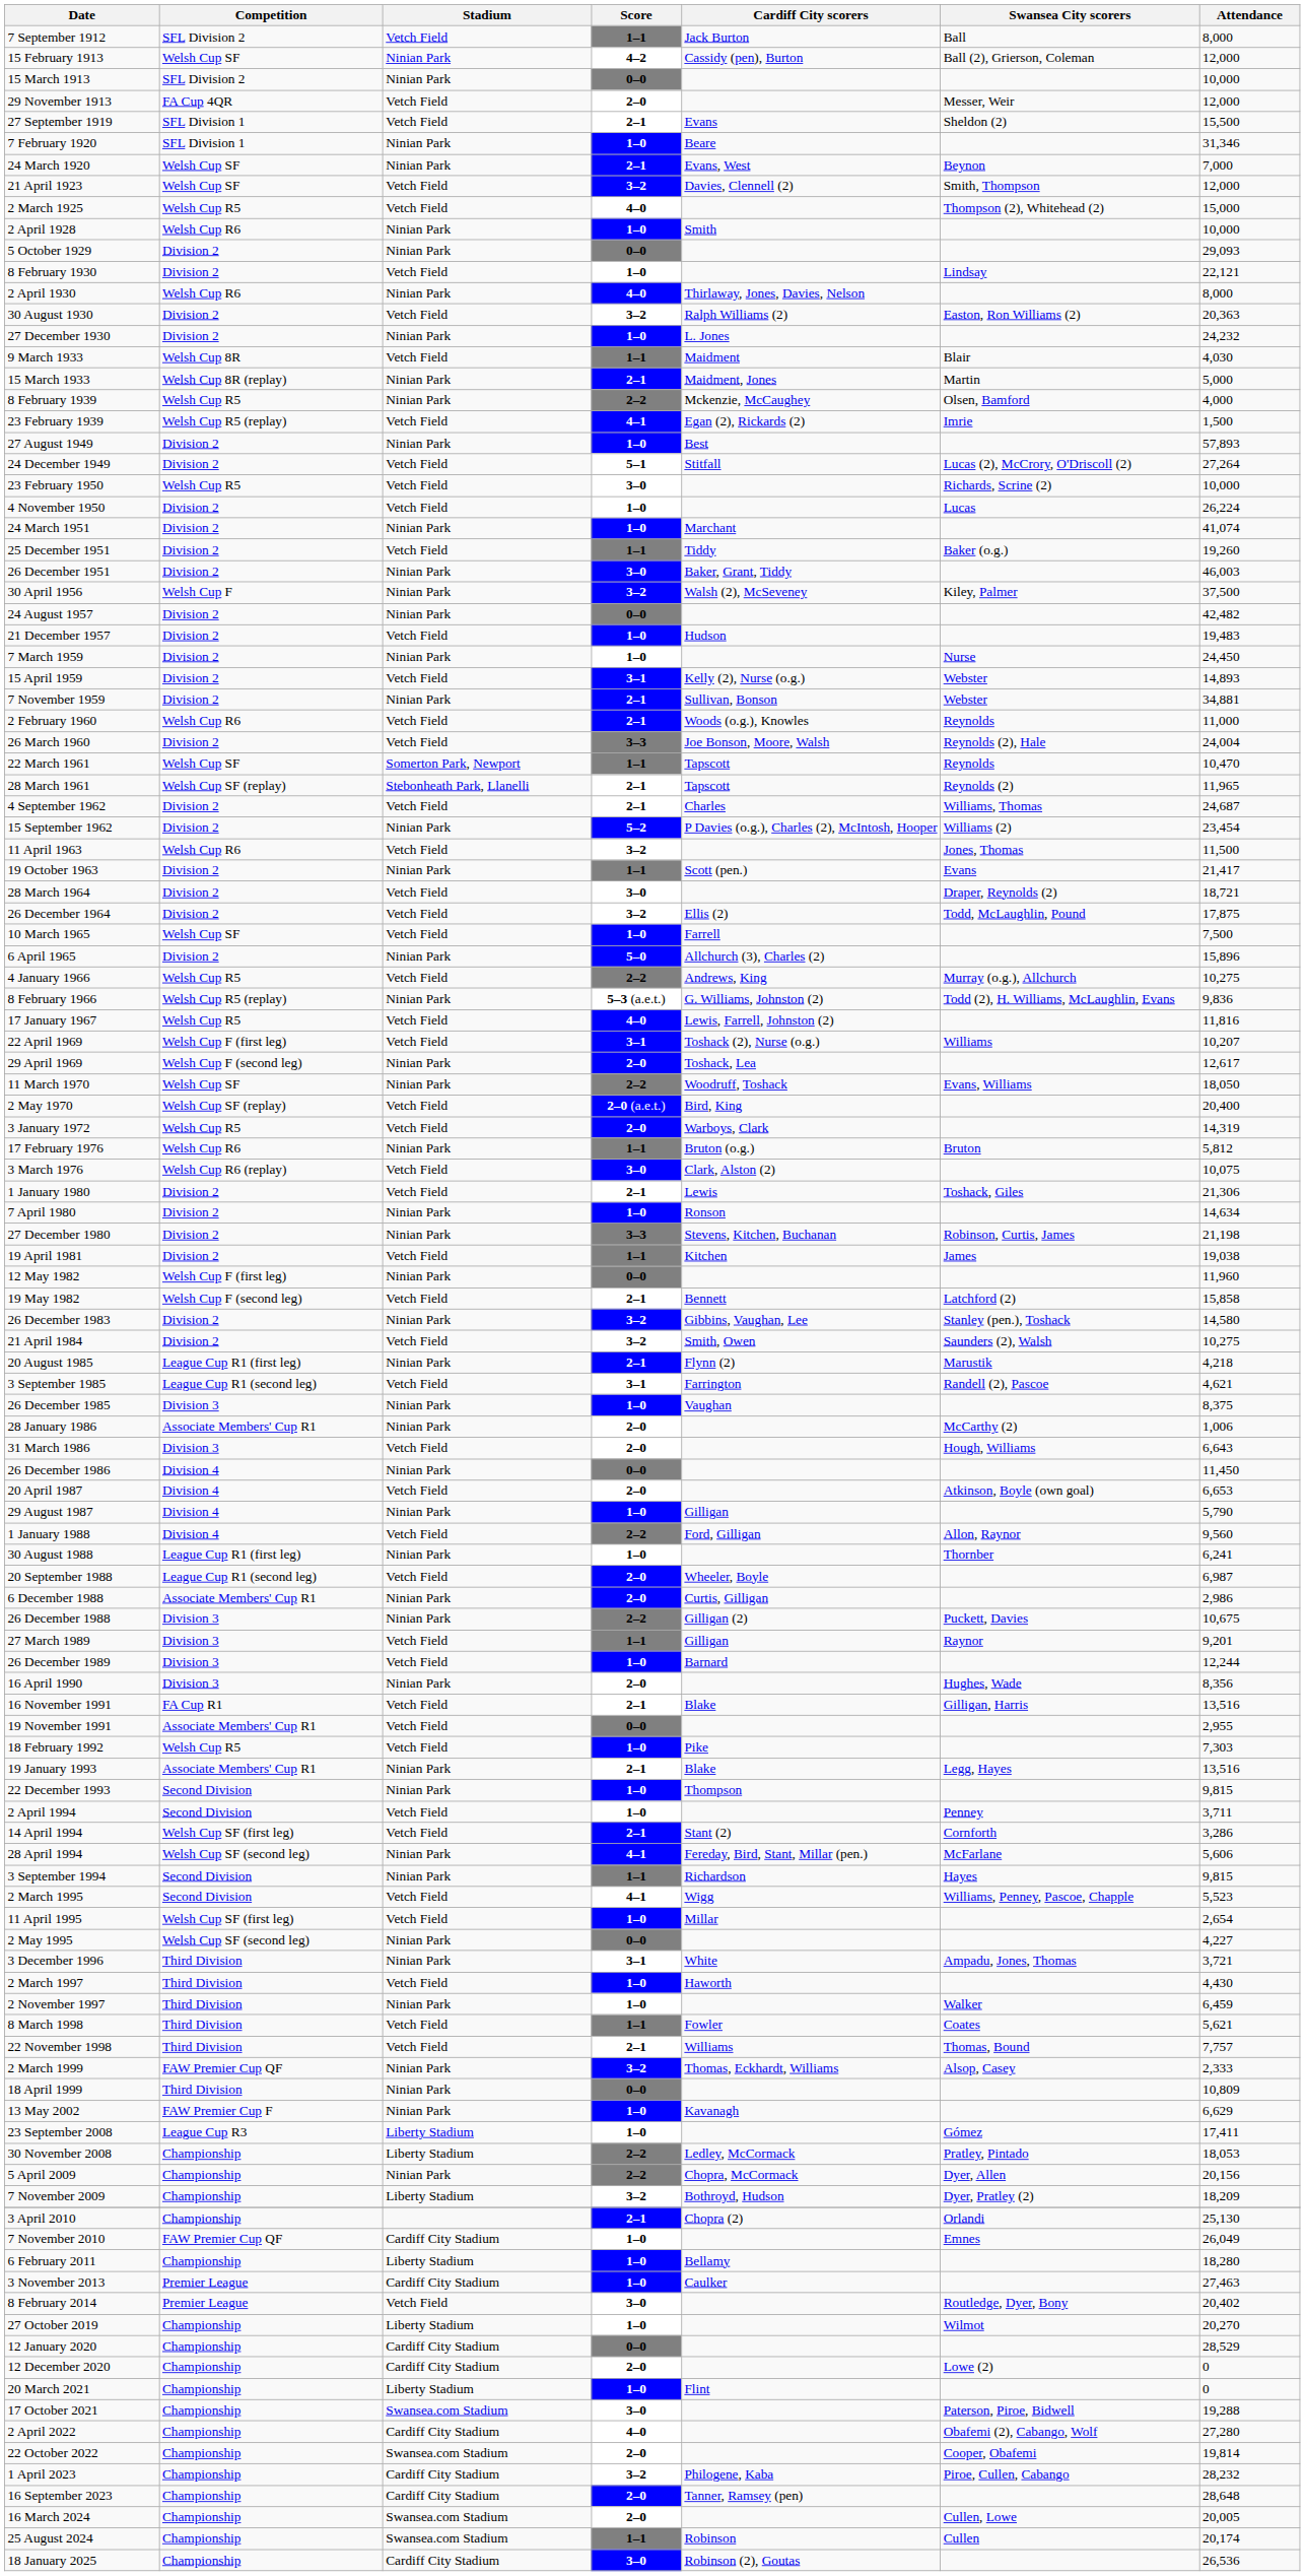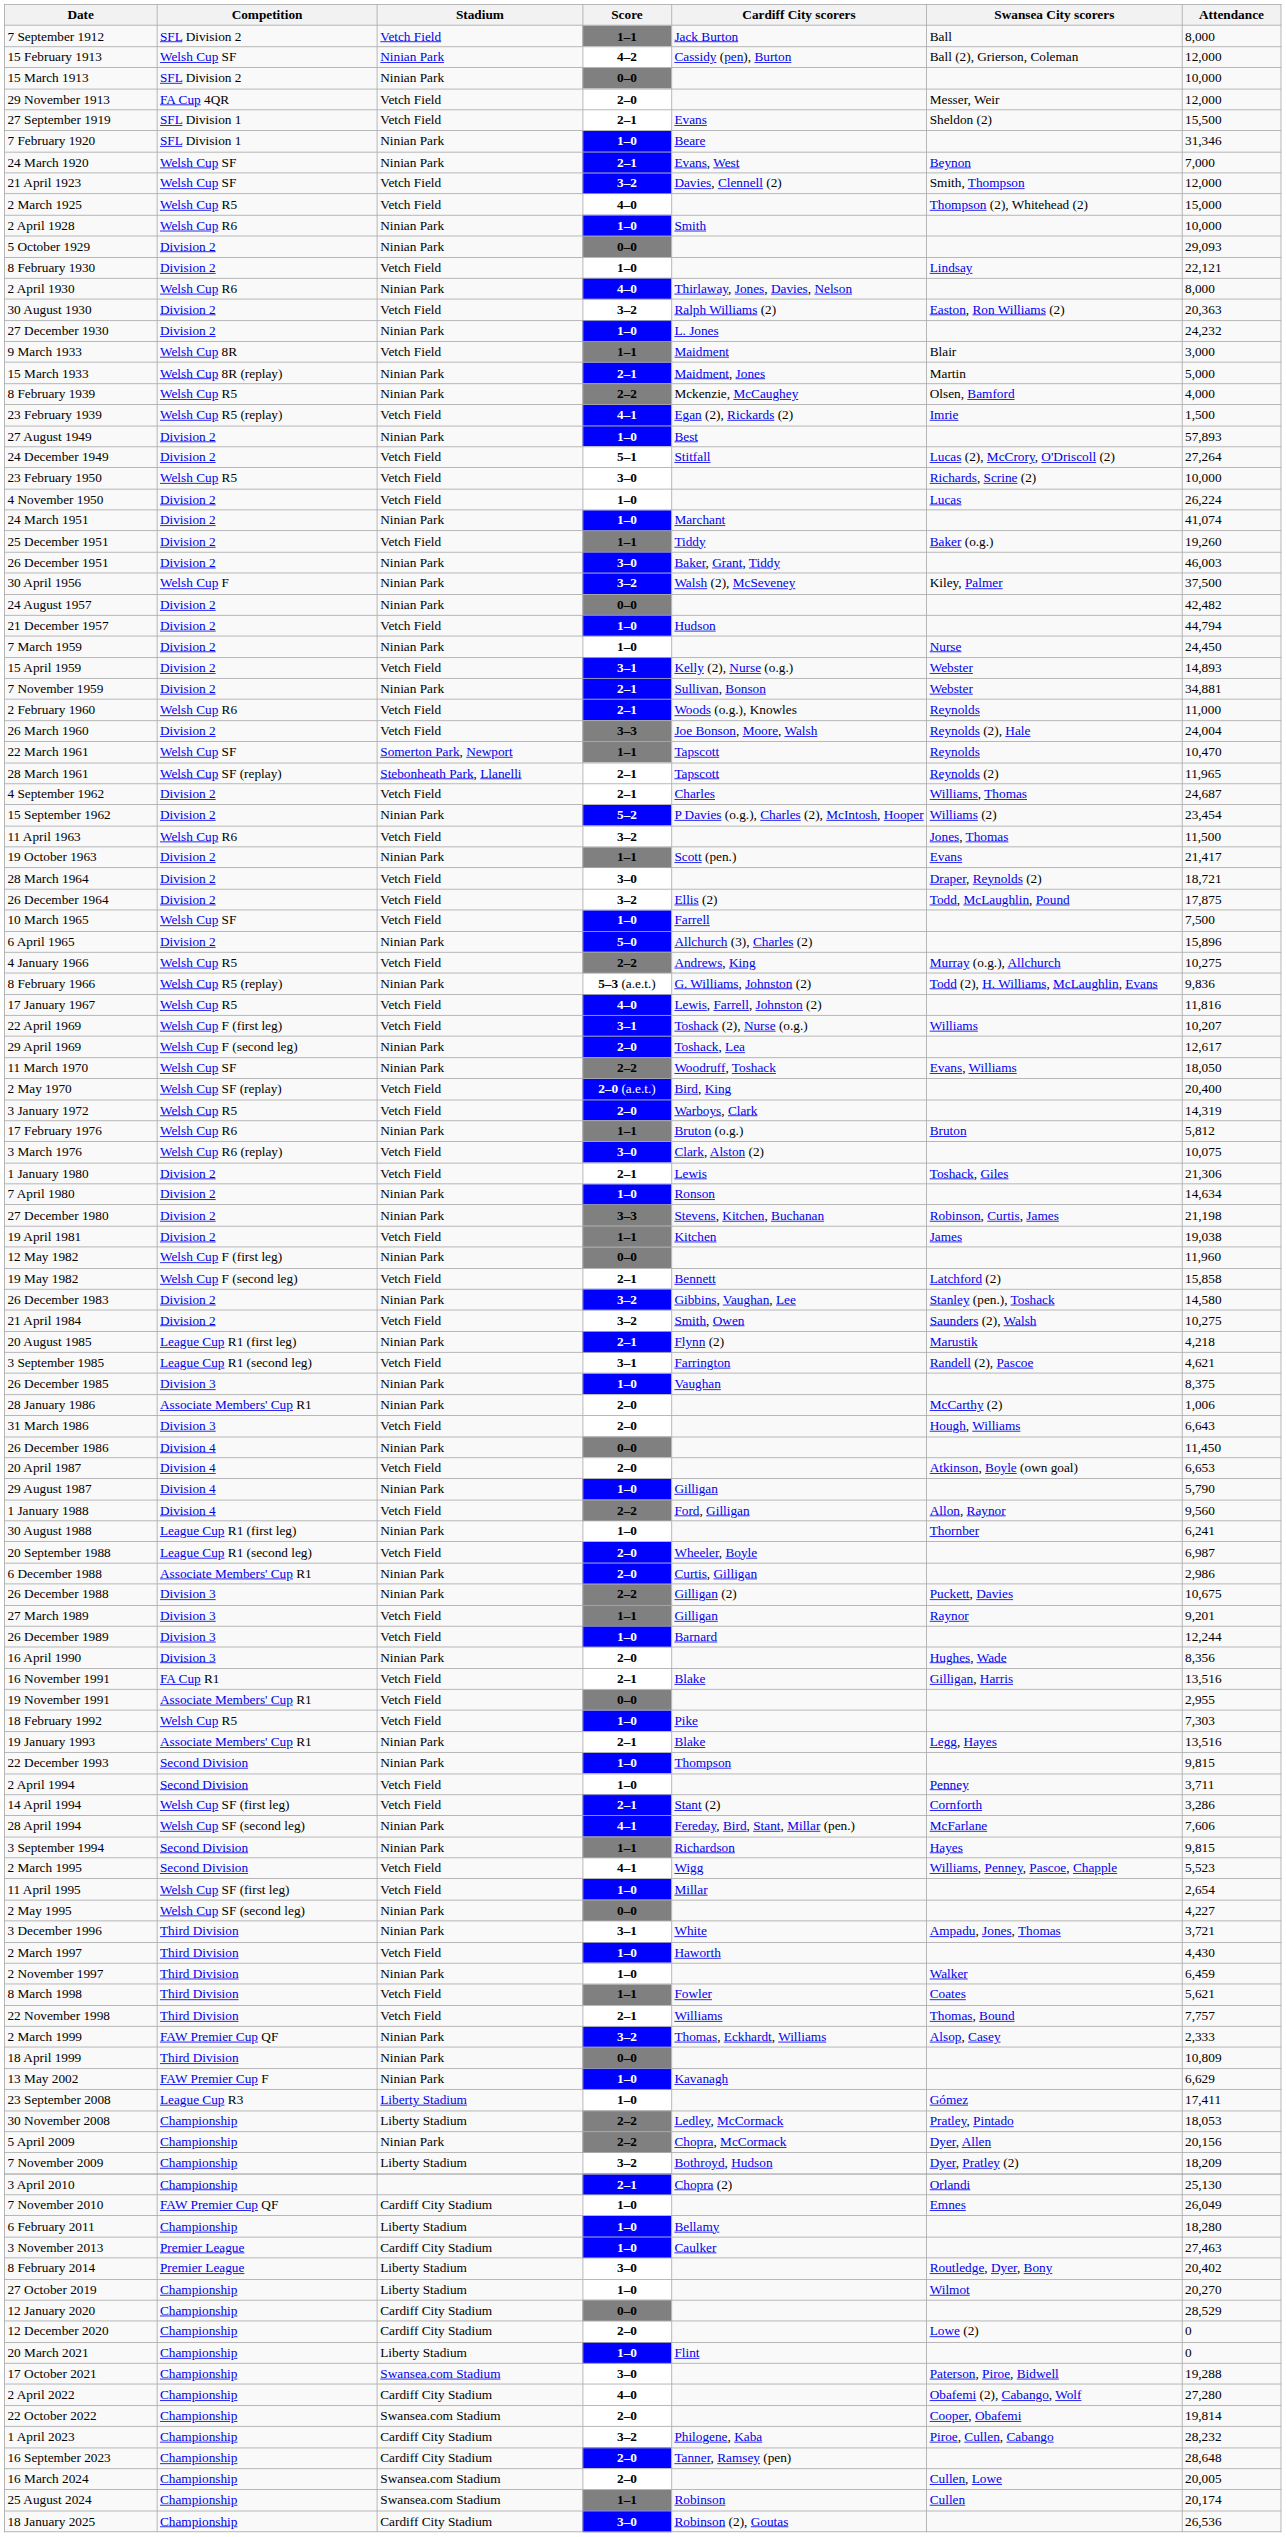9 March 1933 | Attendance: 4,030 -> 3,000
21 December 1957 | Attendance: 19,483 -> 44,794
28 April 1994 | Attendance: 5,606 -> 7,606
8 February 2014 | Stadium: Vetch Field -> Liberty Stadium
